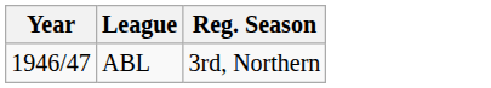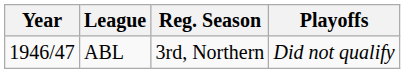+ column: Playoffs | Did not qualify
